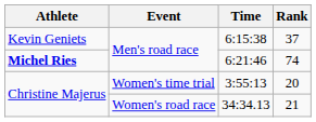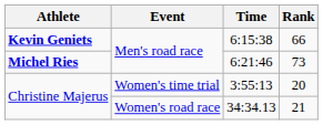6:15:38 | Athlete: normal -> bold
6:15:38 | Rank: 37 -> 66
6:21:46 | Rank: 74 -> 73
